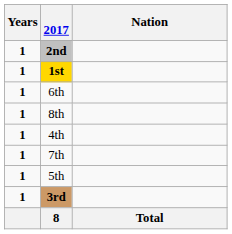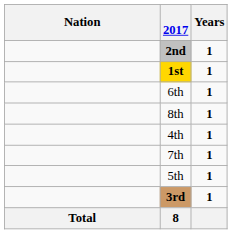columns swapped: Nation <-> Years
